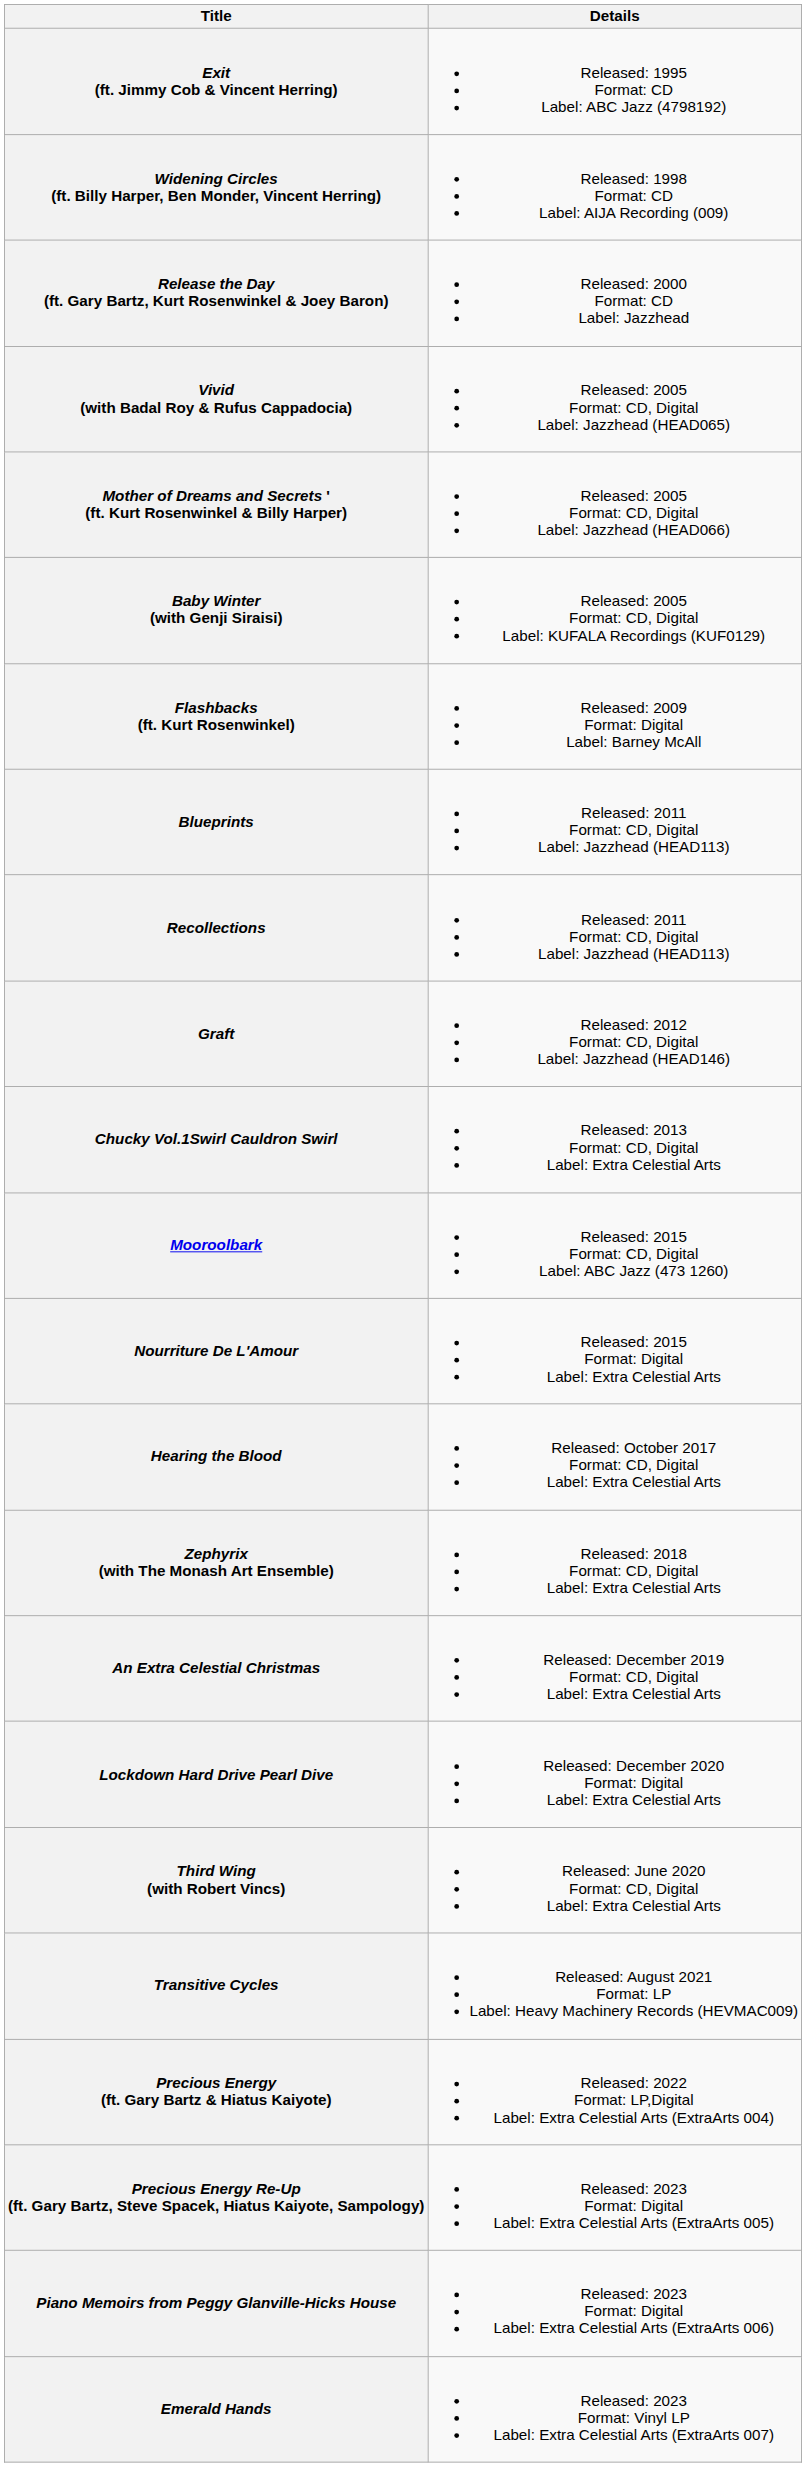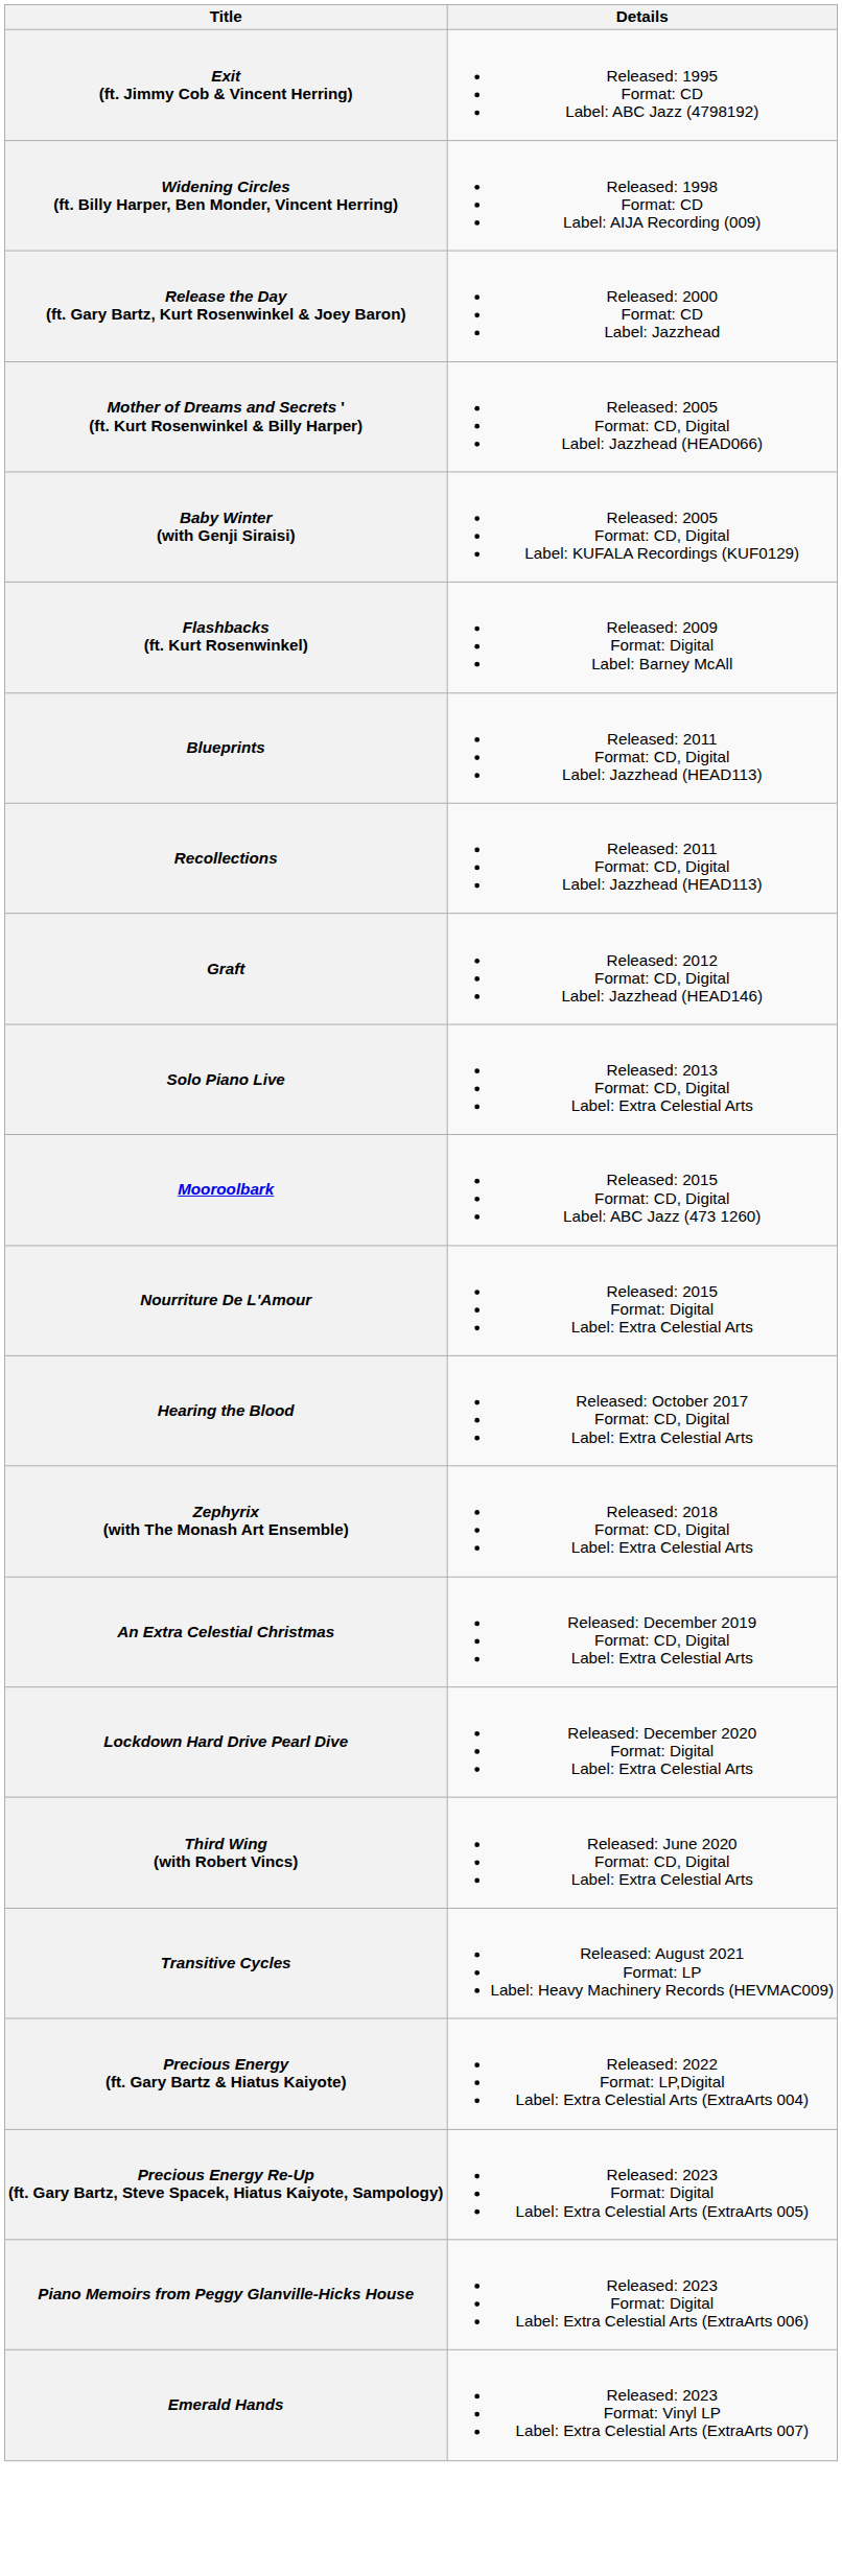- row: Vivid (with Badal Roy & Rufus Cappadocia) | Released: 2005 Format: CD, Digital Label: Jazzhead (HEAD065)
- row: Chucky Vol.1Swirl Cauldron Swirl | Released: 2013 Format: CD, Digital Label: Extra Celestial Arts
+ row: Solo Piano Live | Released: 2013 Format: CD, Digital Label: Extra Celestial Arts
